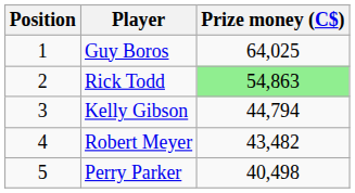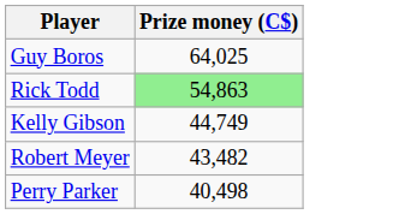- column: Position | 1 | 2 | 3 | 4 | 5
Kelly Gibson | Prize money (C$): 44,794 -> 44,749
